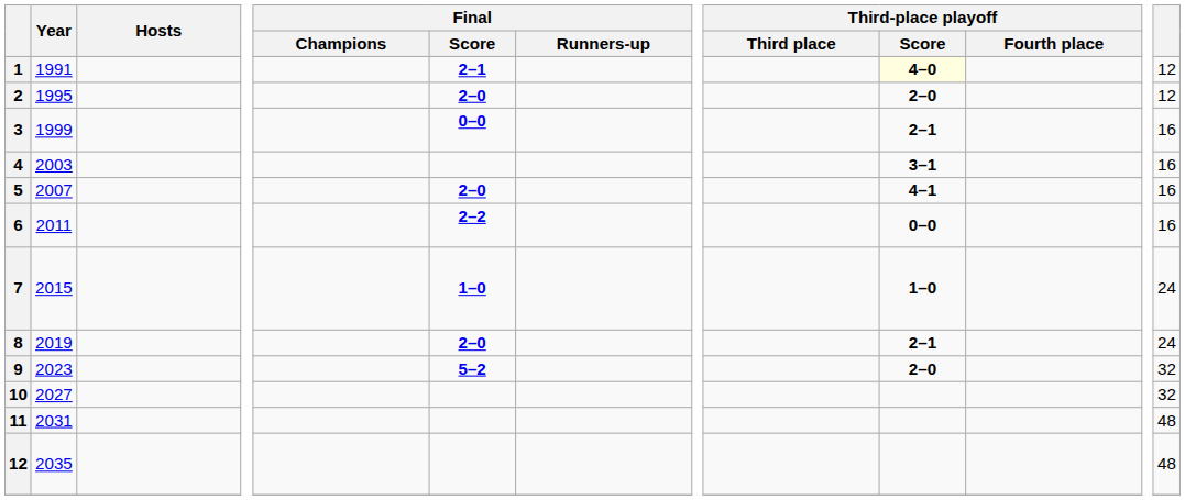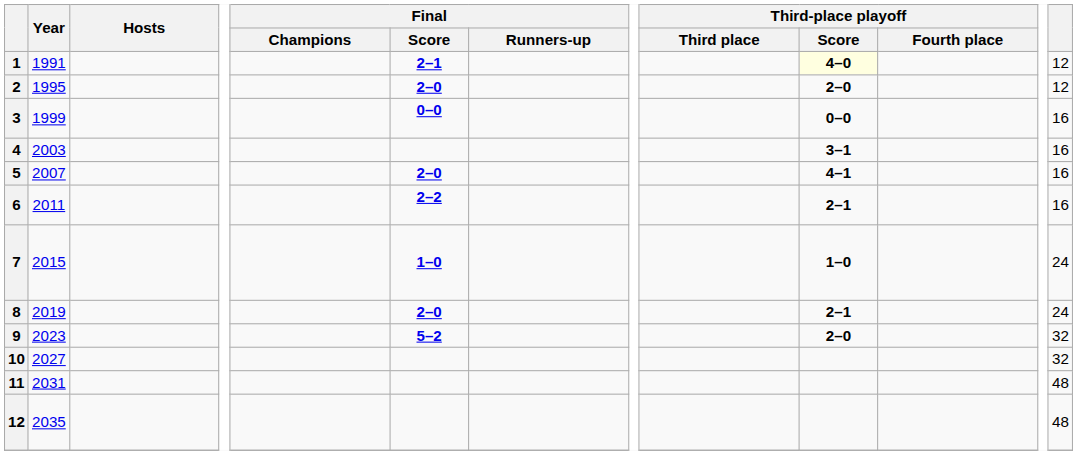3 | Third-place playoff / Score: 2–1 -> 0–0
6 | Third-place playoff / Score: 0–0 -> 2–1
